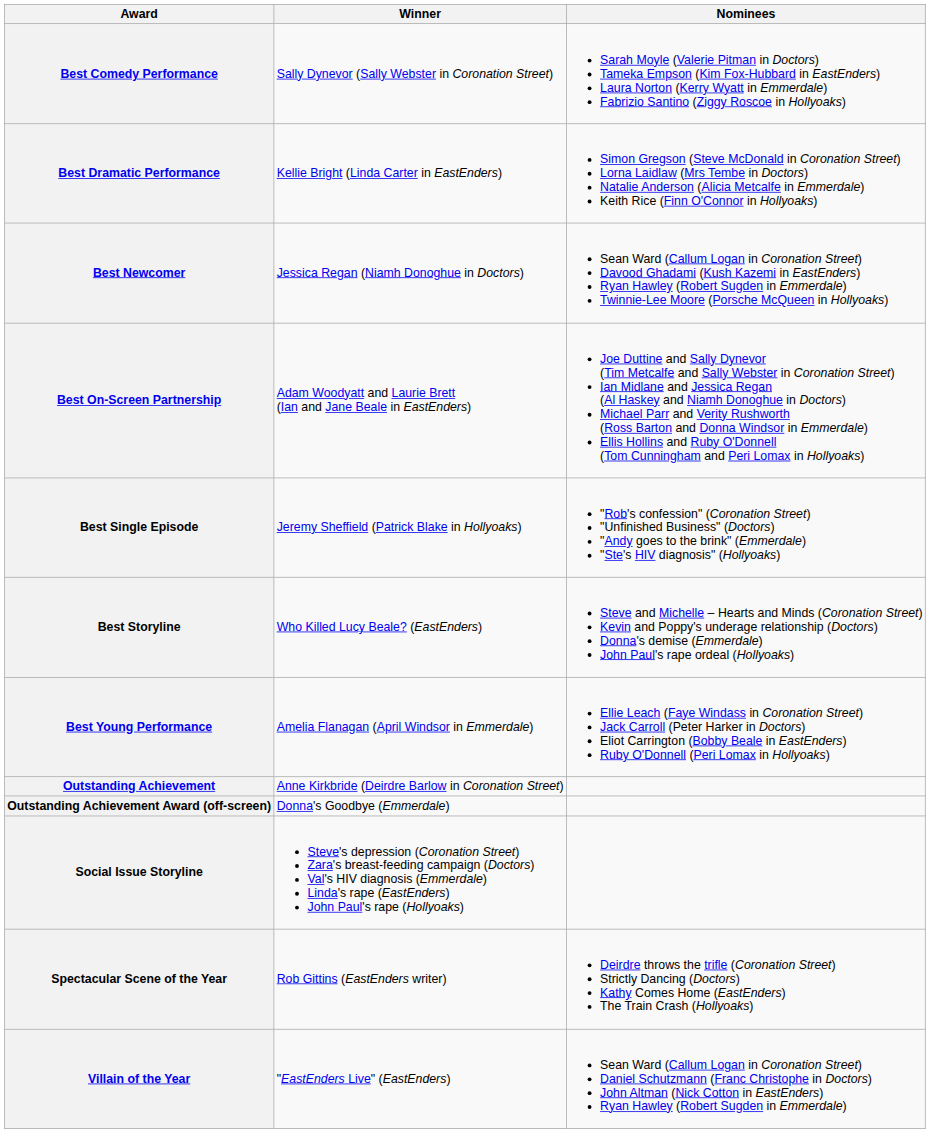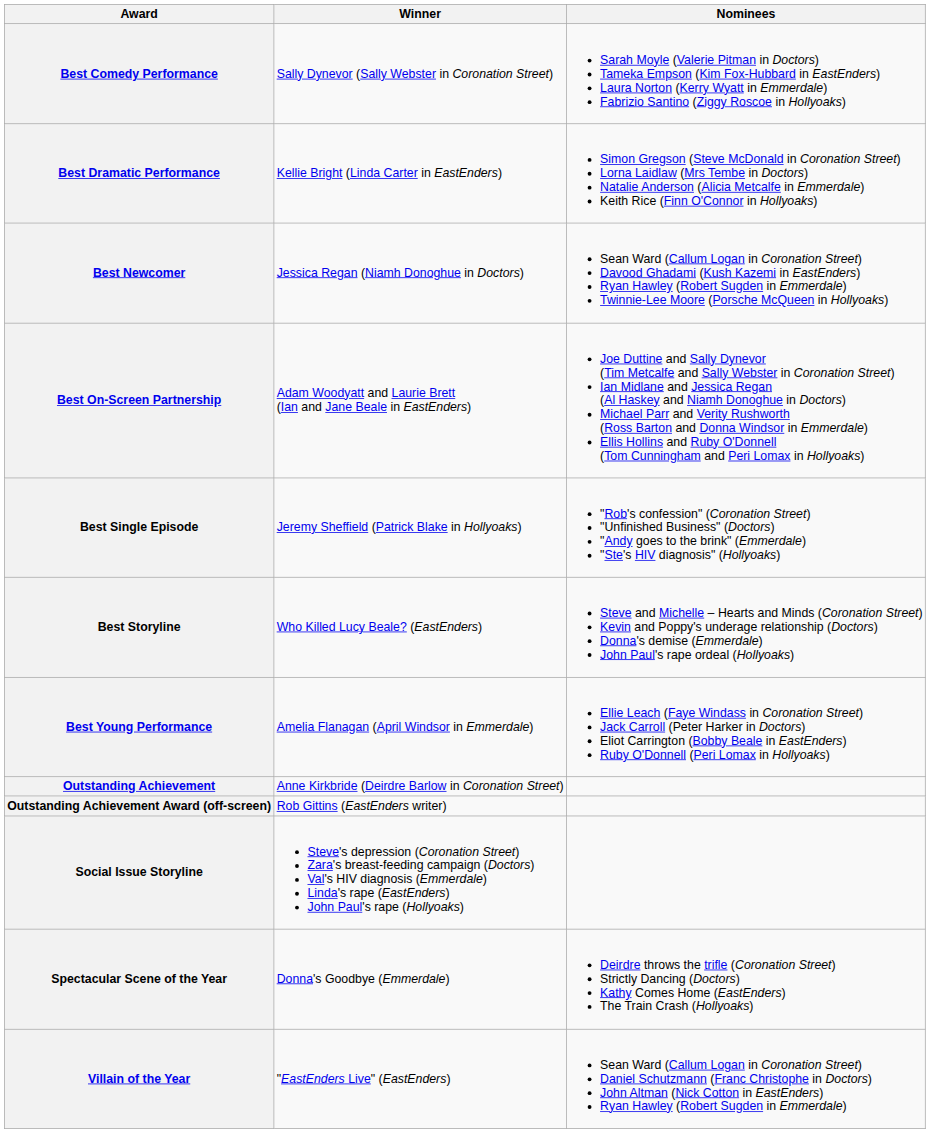Outstanding Achievement Award (off-screen) | Winner: Donna's Goodbye (Emmerdale) -> Rob Gittins (EastEnders writer)
Spectacular Scene of the Year | Winner: Rob Gittins (EastEnders writer) -> Donna's Goodbye (Emmerdale)
